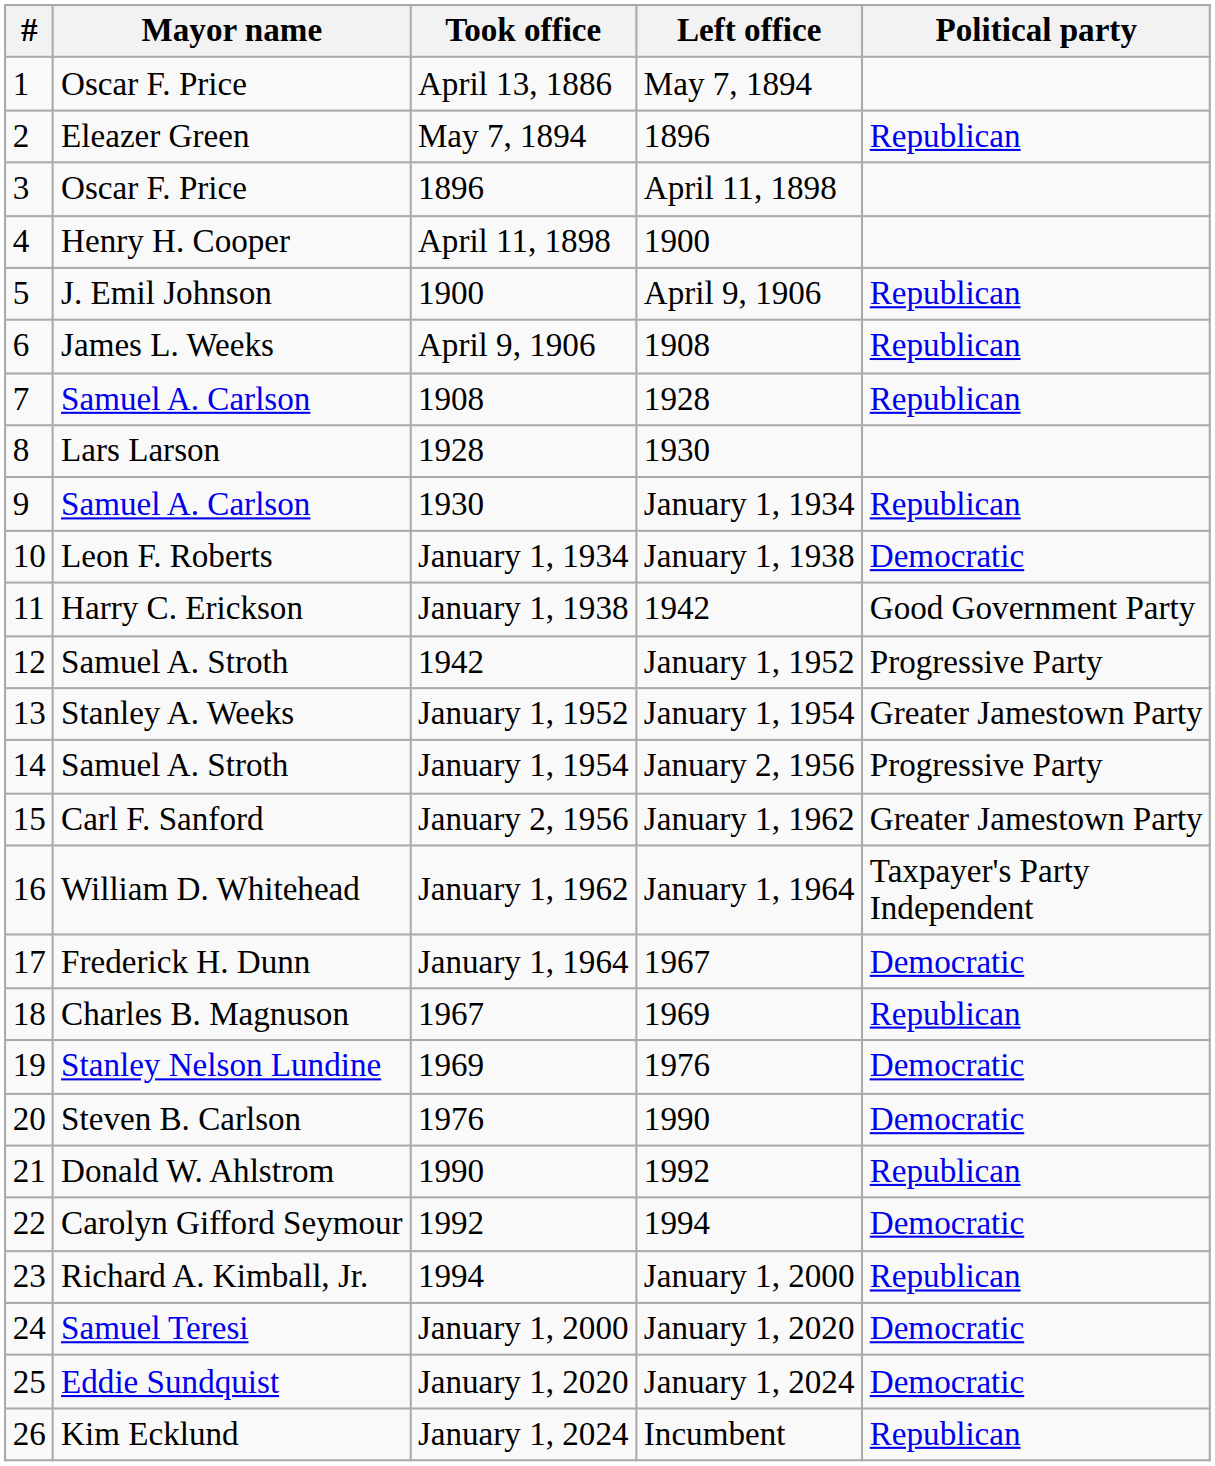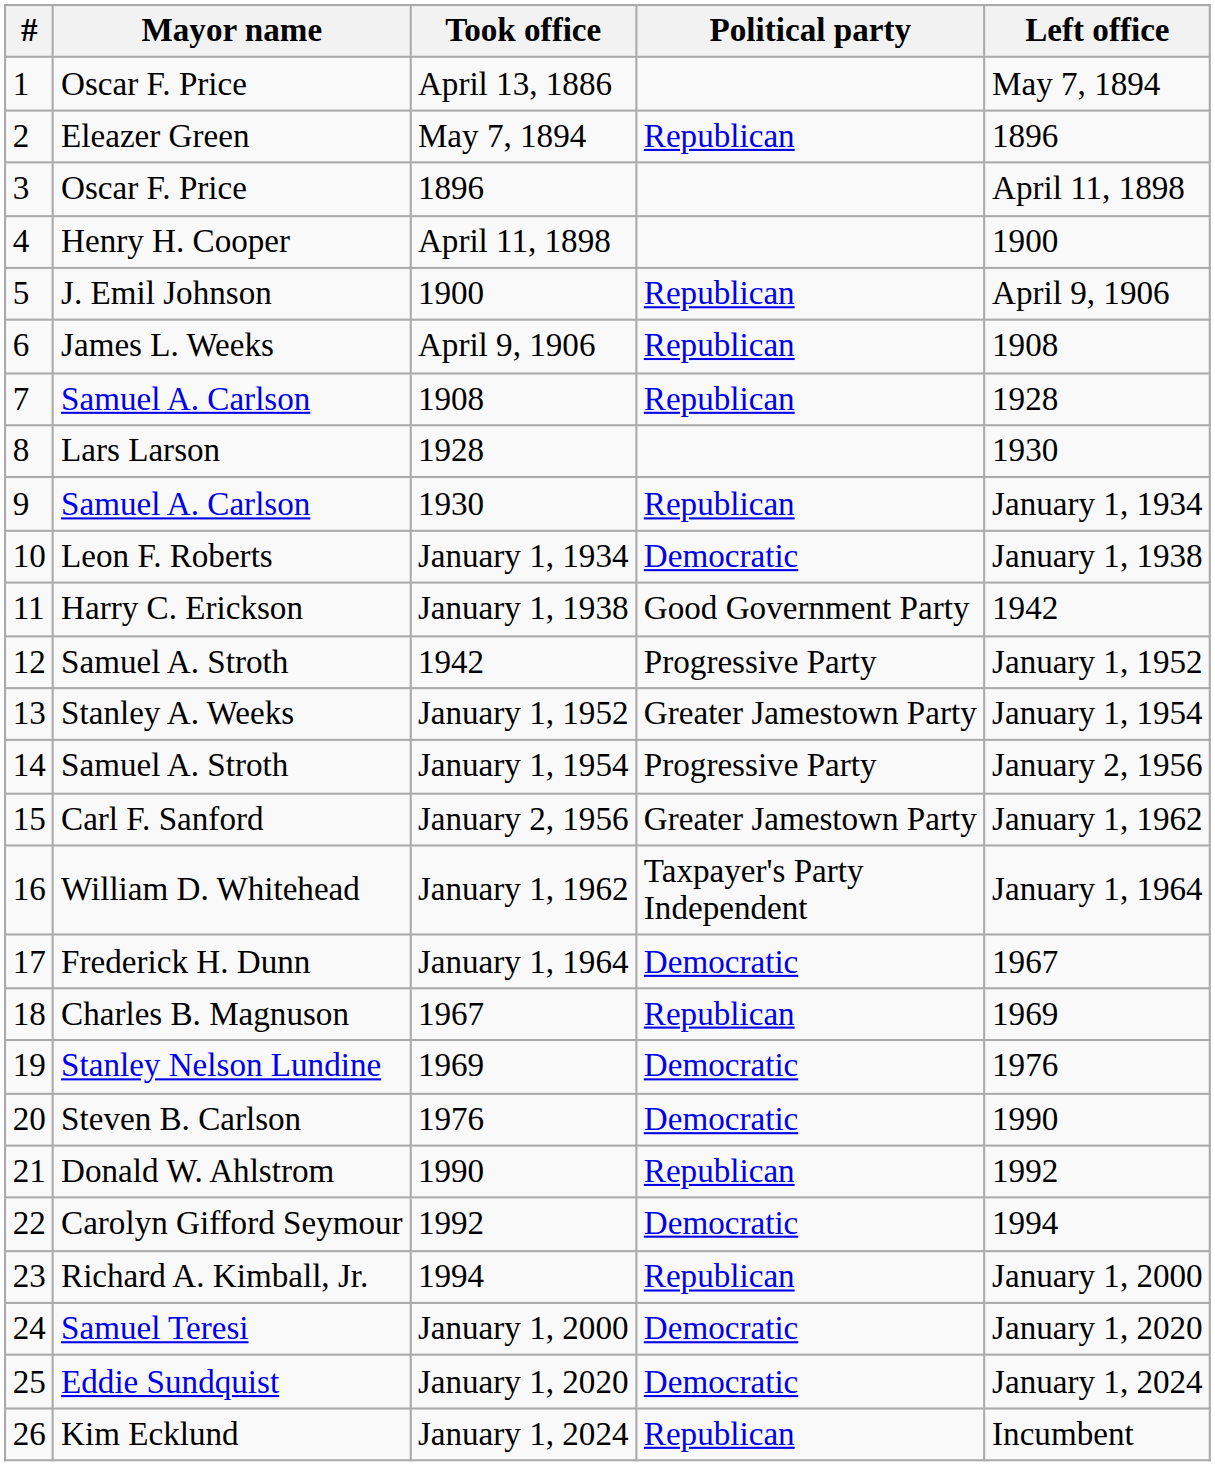columns swapped: Left office <-> Political party
